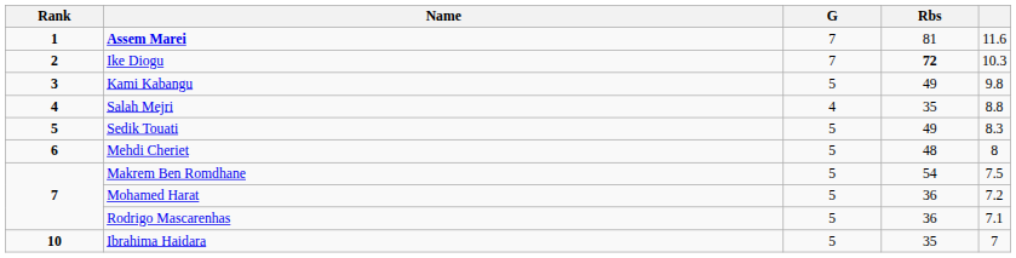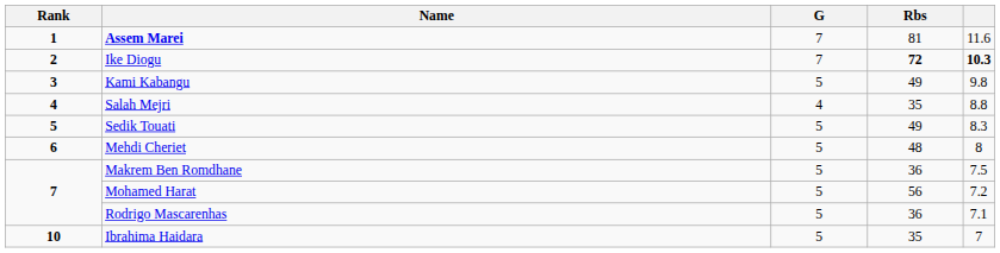Ike Diogu | column 5: normal -> bold
Makrem Ben Romdhane | Rbs: 54 -> 36
Mohamed Harat | Rbs: 36 -> 56
